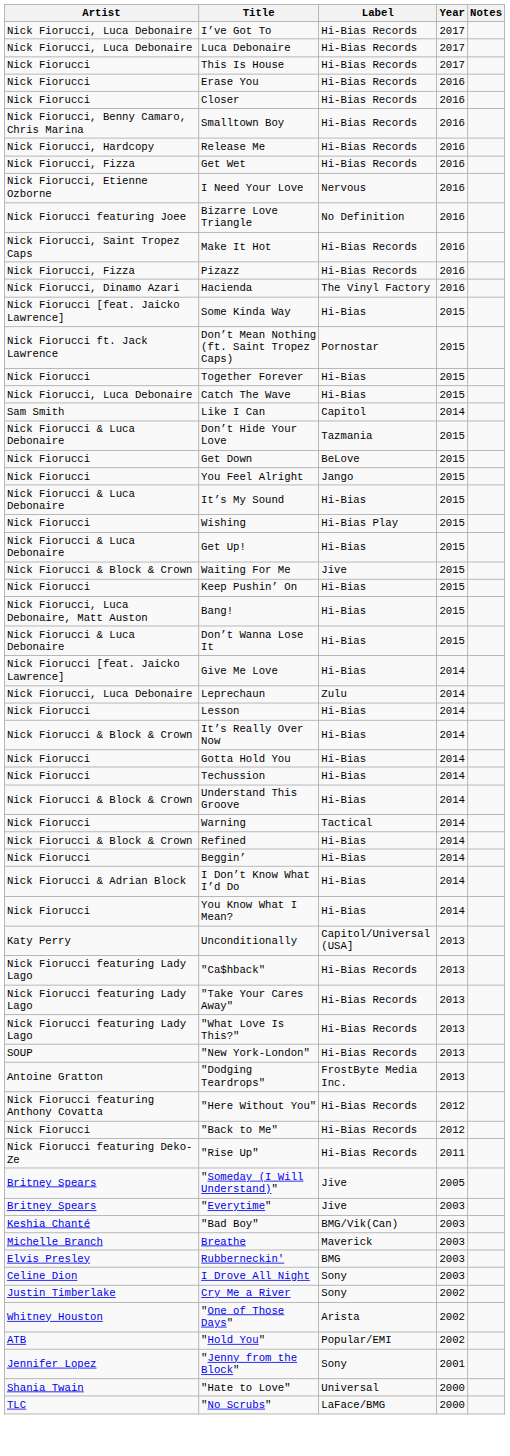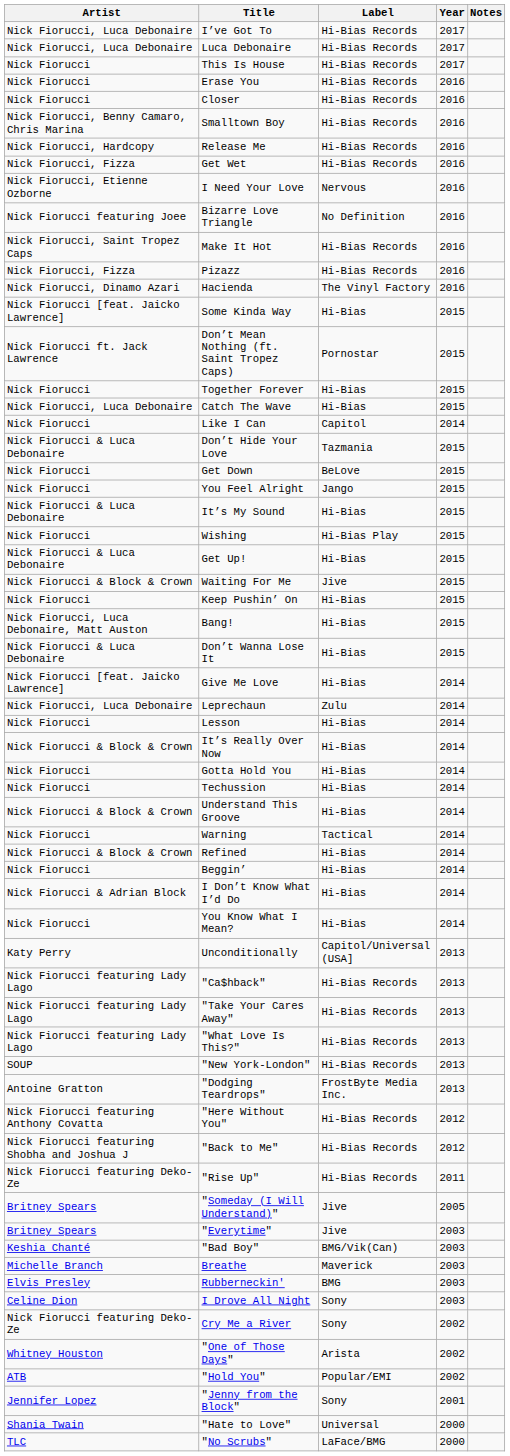Like I Can | Artist: Sam Smith -> Nick Fiorucci
"Back to Me" | Artist: Nick Fiorucci -> Nick Fiorucci featuring Shobha and Joshua J
Cry Me a River | Artist: Justin Timberlake -> Nick Fiorucci featuring Deko-Ze
